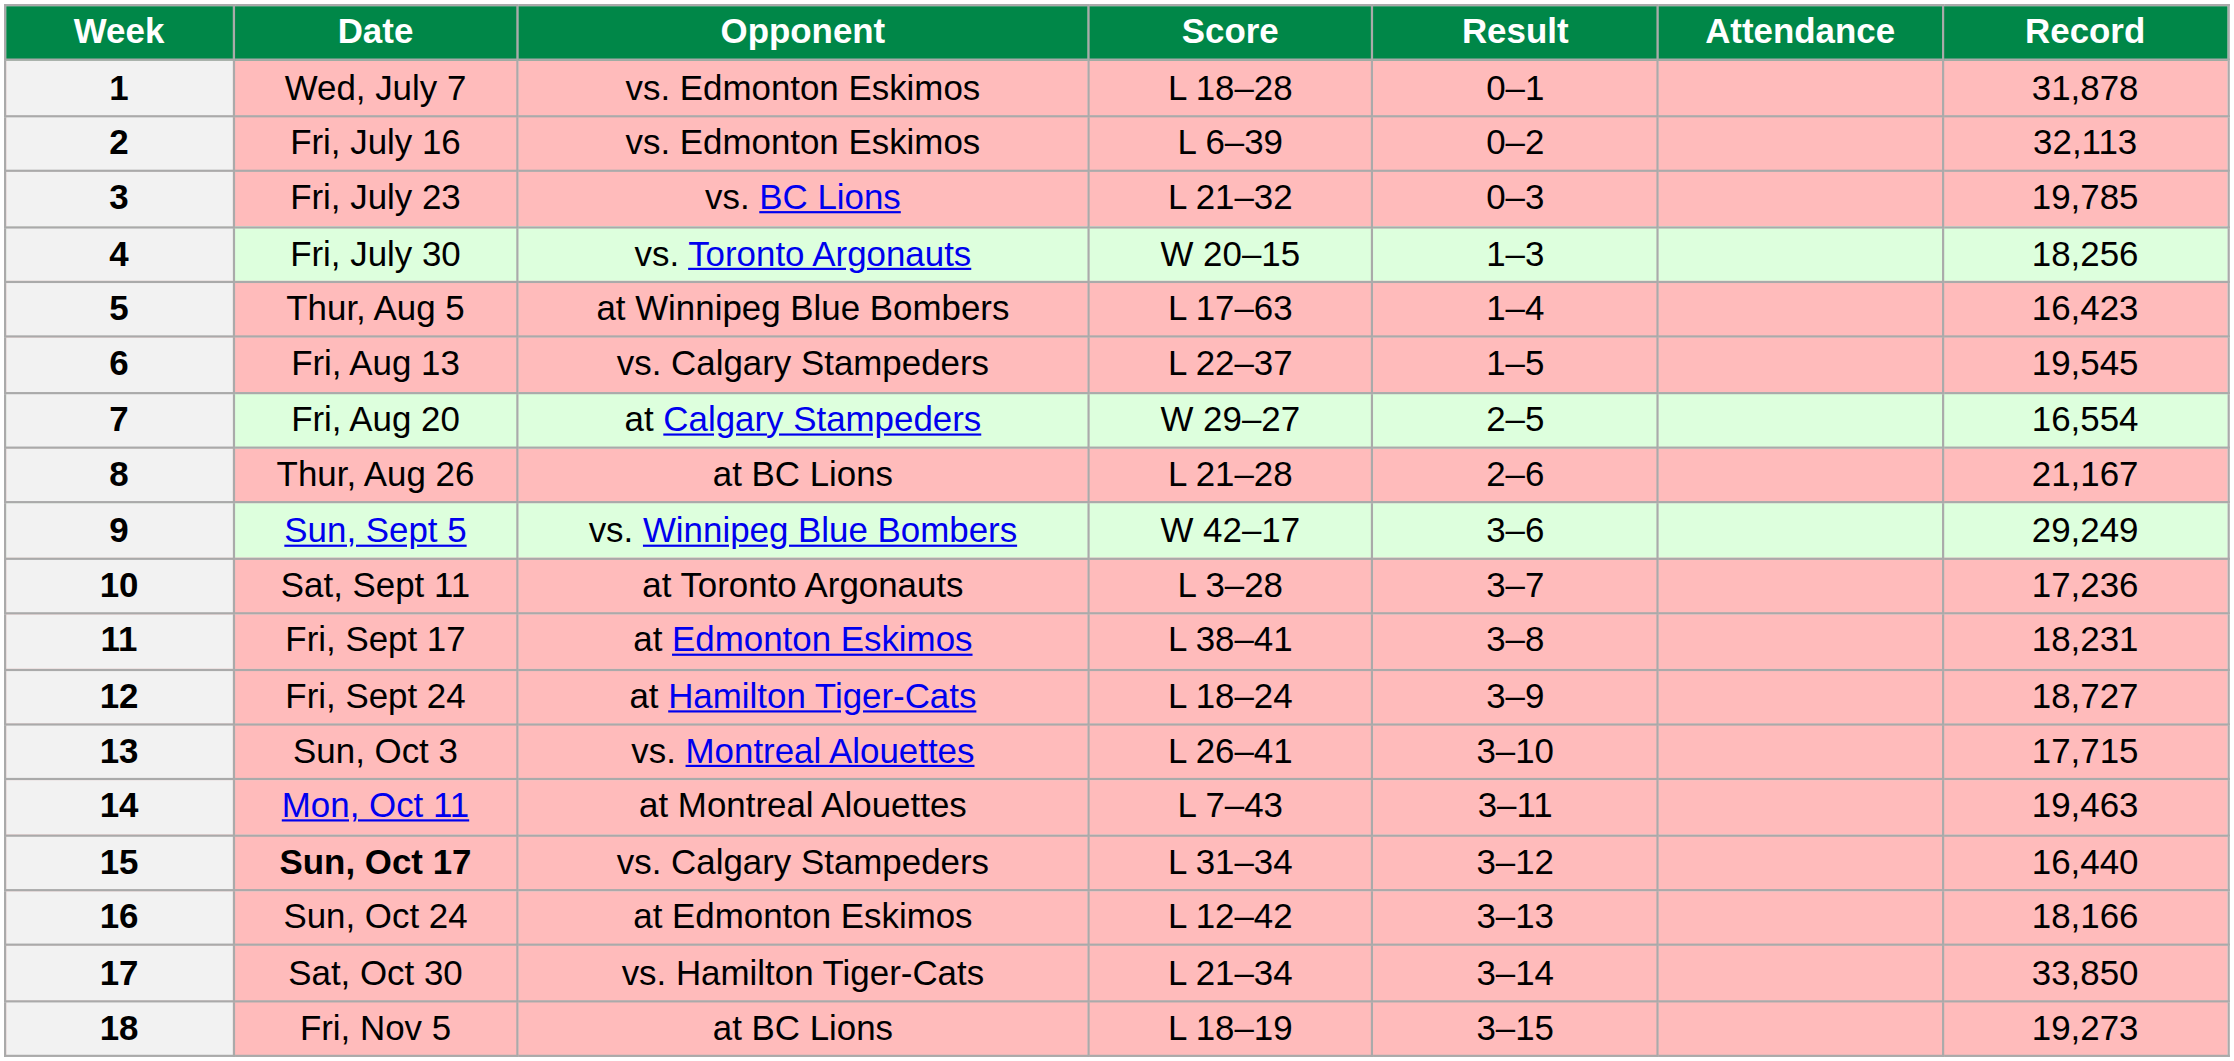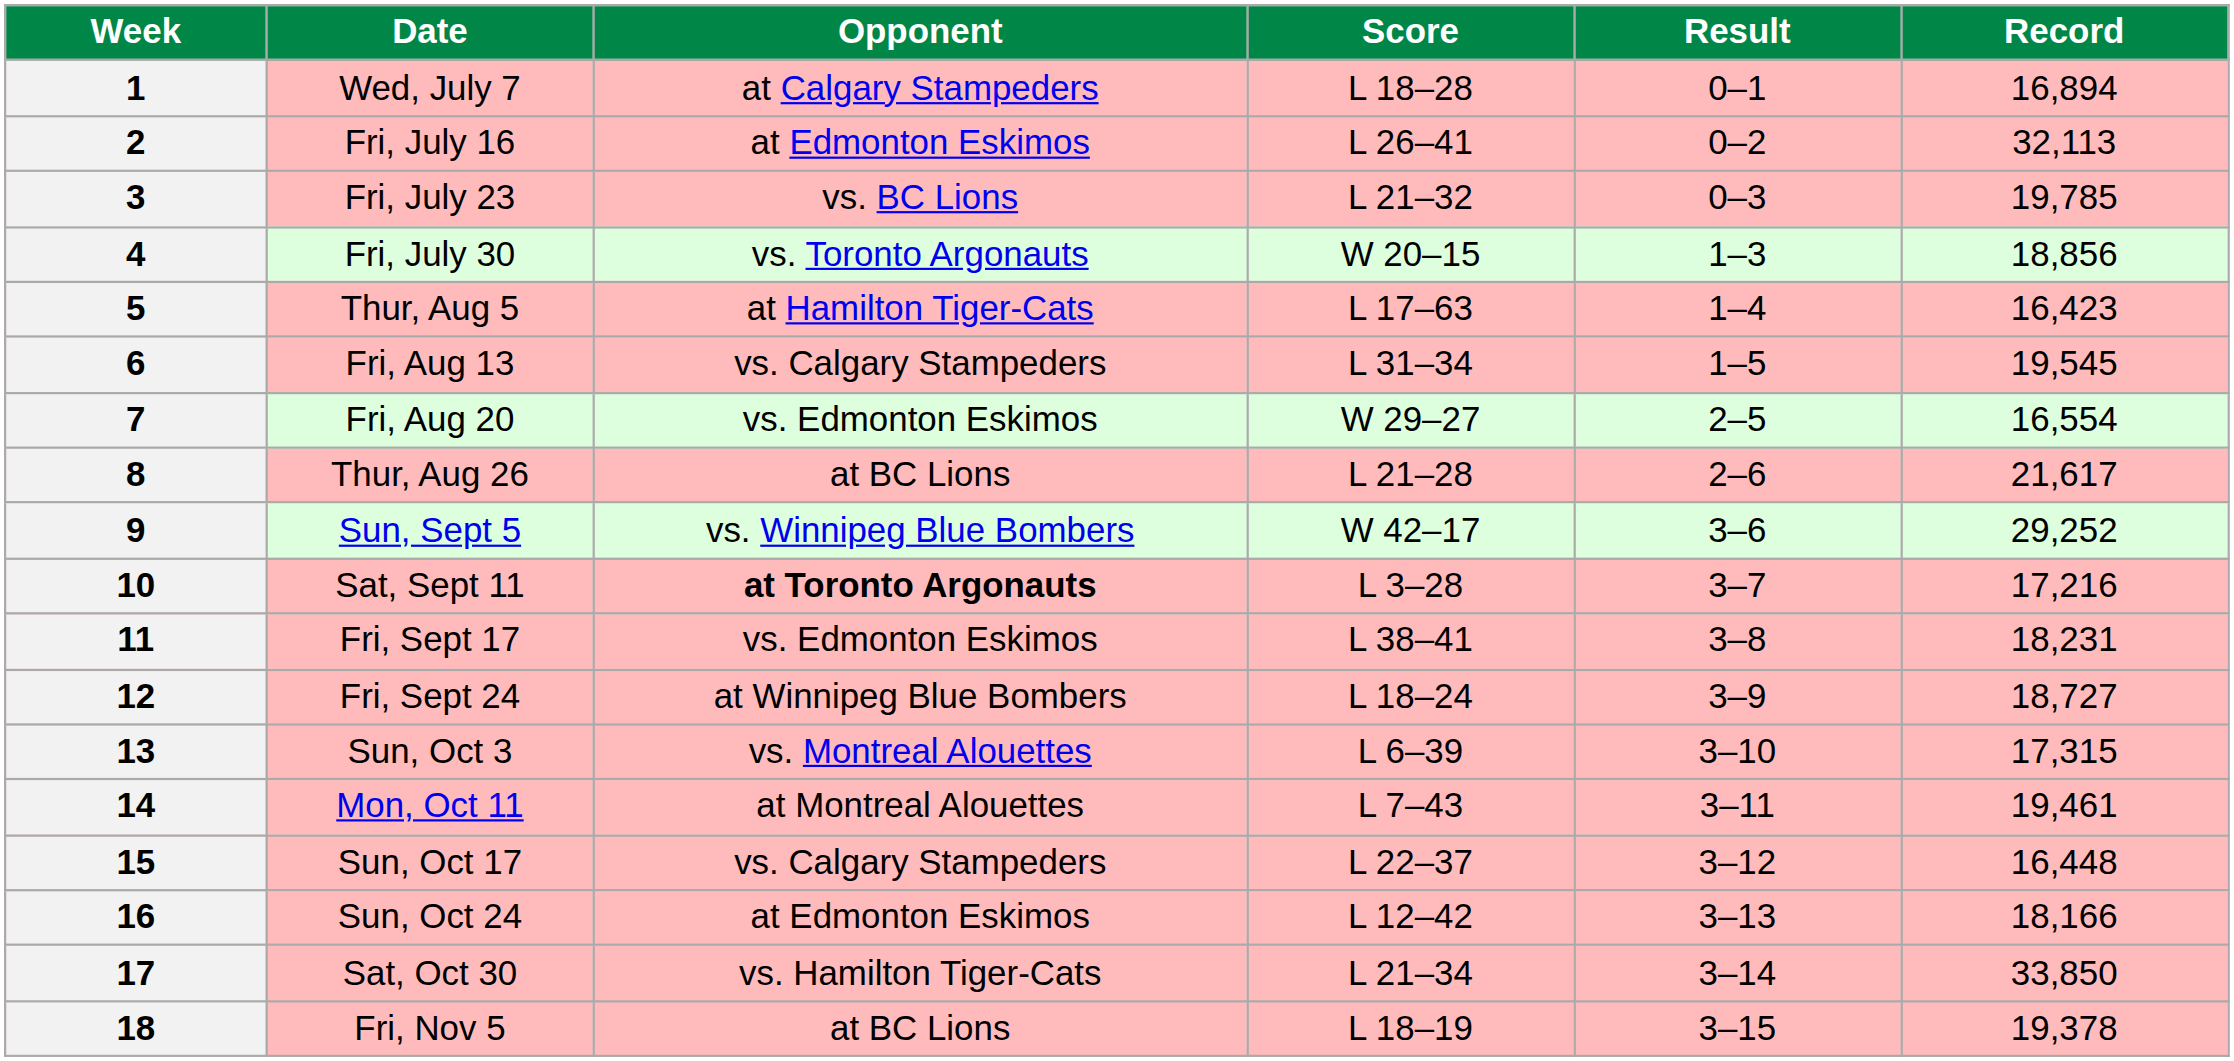- column: Attendance
1 | Opponent: vs. Edmonton Eskimos -> at Calgary Stampeders
1 | Record: 31,878 -> 16,894
2 | Opponent: vs. Edmonton Eskimos -> at Edmonton Eskimos
2 | Score: L 6–39 -> L 26–41
4 | Record: 18,256 -> 18,856
5 | Opponent: at Winnipeg Blue Bombers -> at Hamilton Tiger-Cats
6 | Score: L 22–37 -> L 31–34
7 | Opponent: at Calgary Stampeders -> vs. Edmonton Eskimos
8 | Record: 21,167 -> 21,617
9 | Record: 29,249 -> 29,252
10 | Opponent: normal -> bold
10 | Record: 17,236 -> 17,216
11 | Opponent: at Edmonton Eskimos -> vs. Edmonton Eskimos
12 | Opponent: at Hamilton Tiger-Cats -> at Winnipeg Blue Bombers
13 | Score: L 26–41 -> L 6–39
13 | Record: 17,715 -> 17,315
14 | Record: 19,463 -> 19,461
15 | Date: bold -> normal
15 | Score: L 31–34 -> L 22–37
15 | Record: 16,440 -> 16,448
18 | Record: 19,273 -> 19,378
